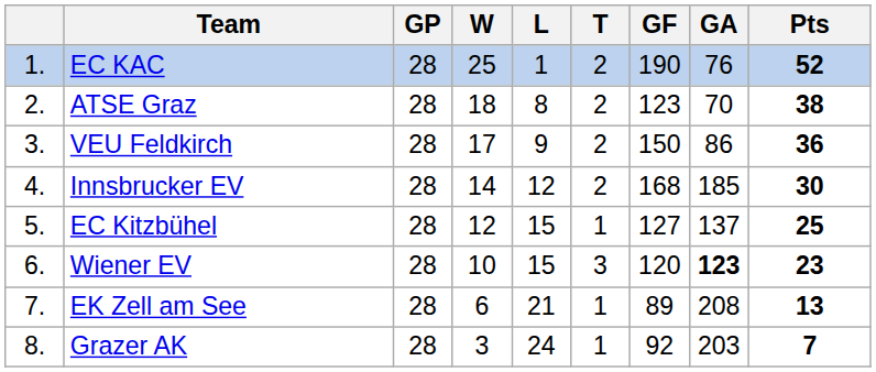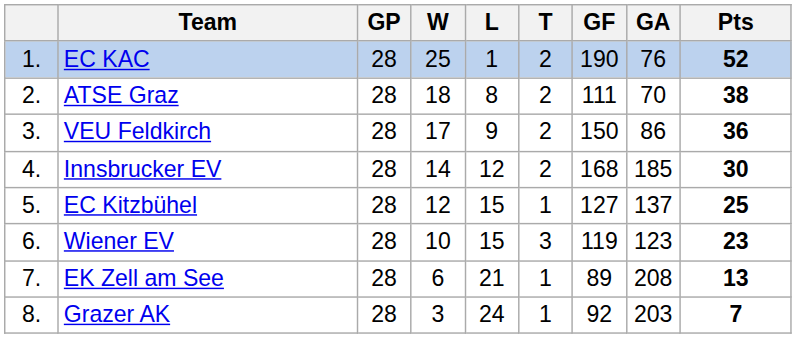ATSE Graz | GF: 123 -> 111
Wiener EV | GF: 120 -> 119
Wiener EV | GA: bold -> normal
